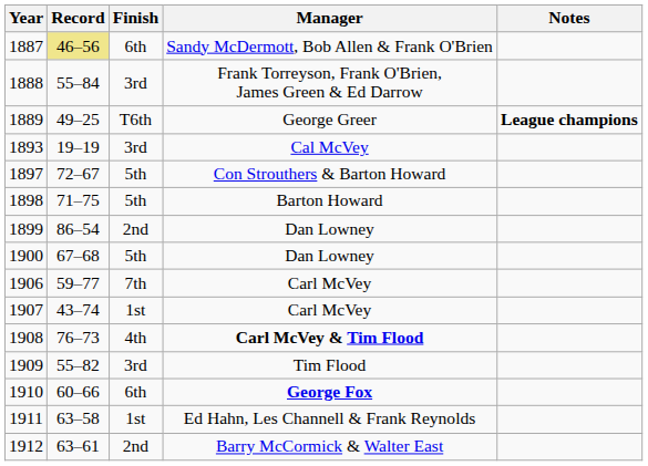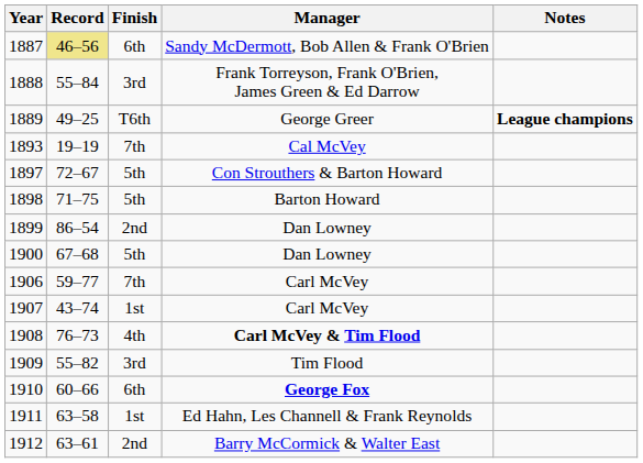1893 | Finish: 3rd -> 7th
